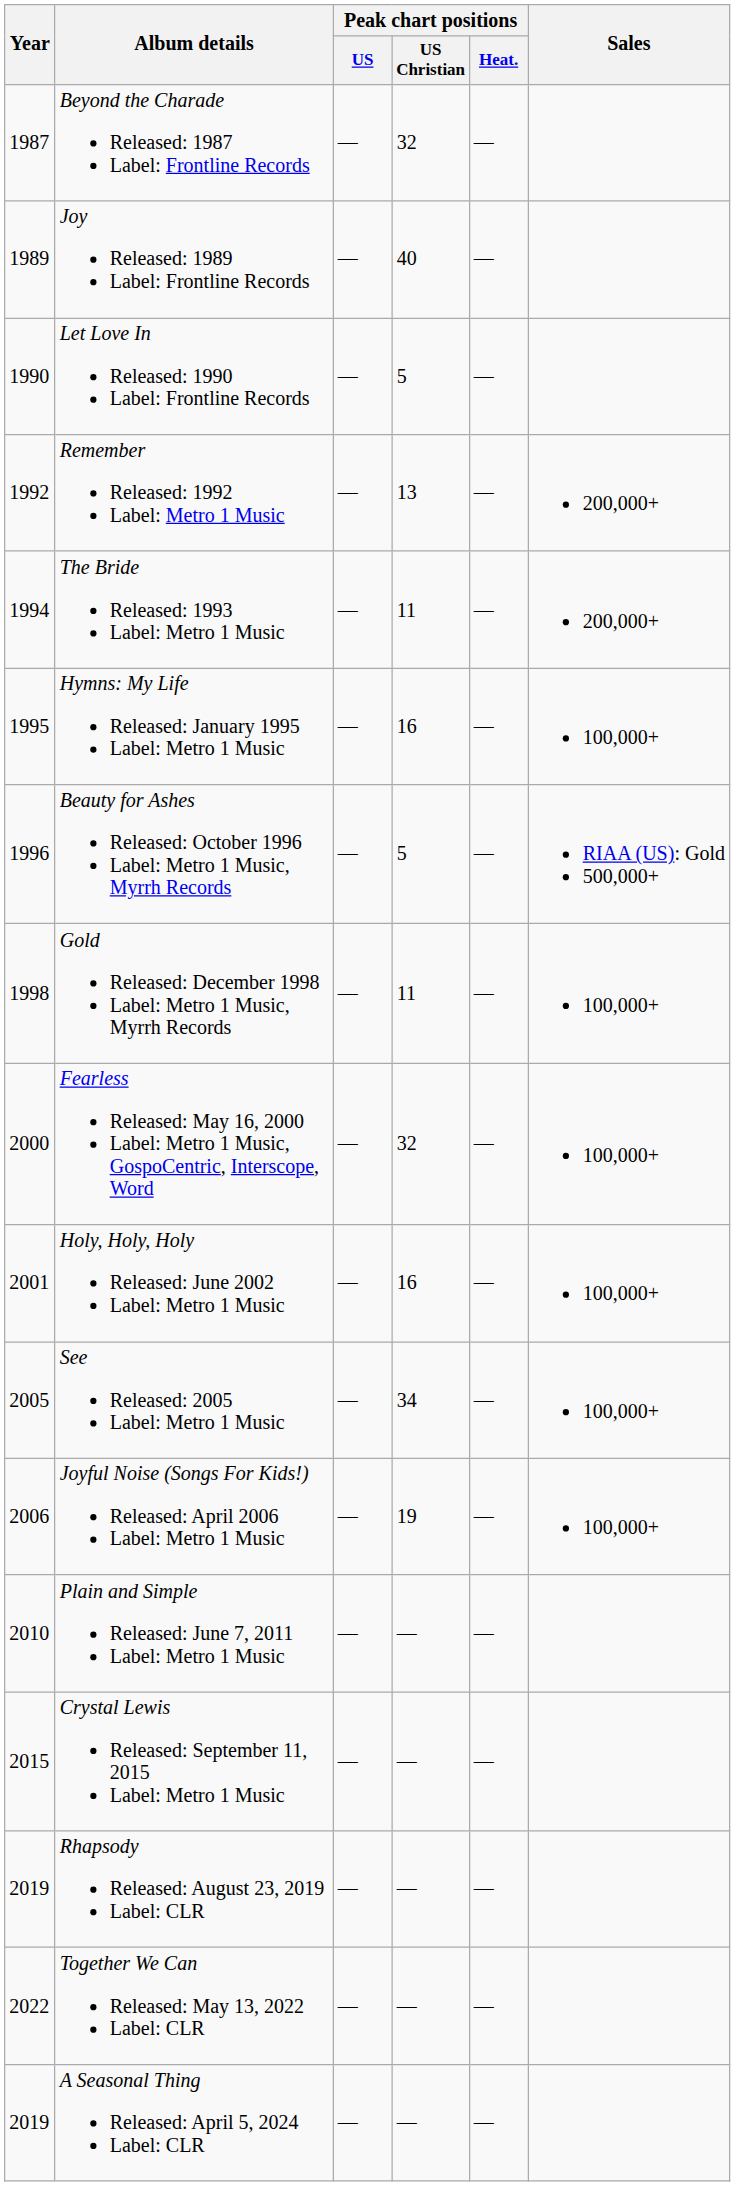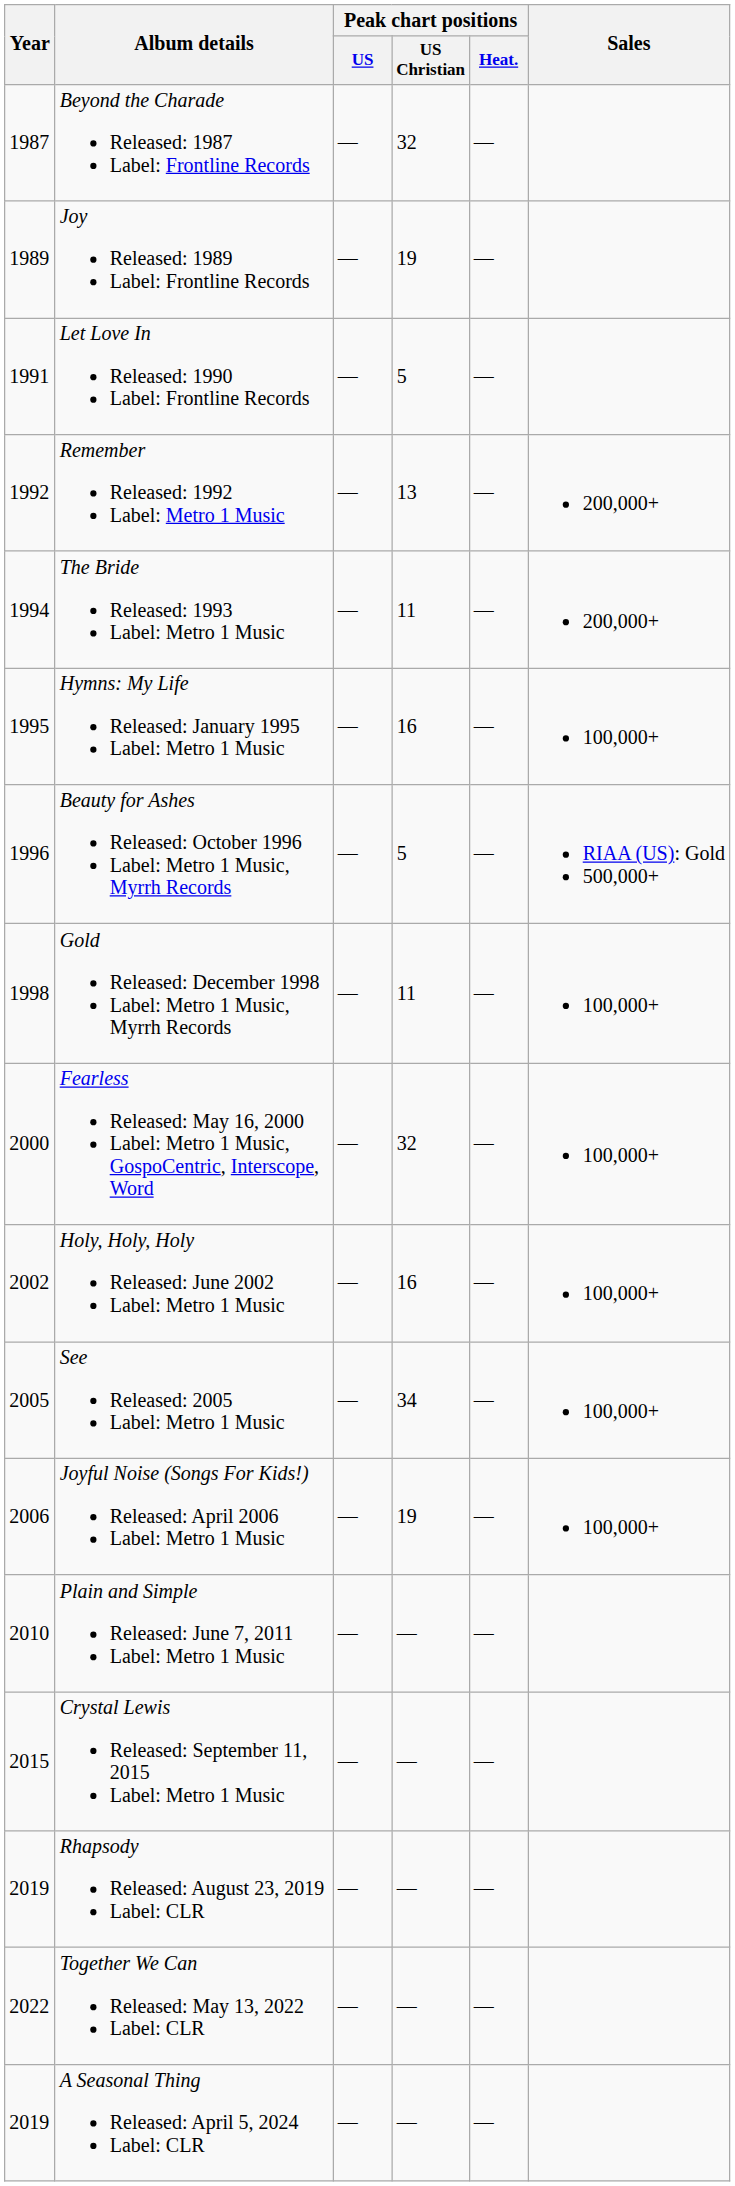Joy Released: 1989 Label: Frontline Records | Peak chart positions / US Christian: 40 -> 19
Let Love In Released: 1990 Label: Frontline Records | Year: 1990 -> 1991
Holy, Holy, Holy Released: June 2002 Label: Metro 1 Music | Year: 2001 -> 2002
